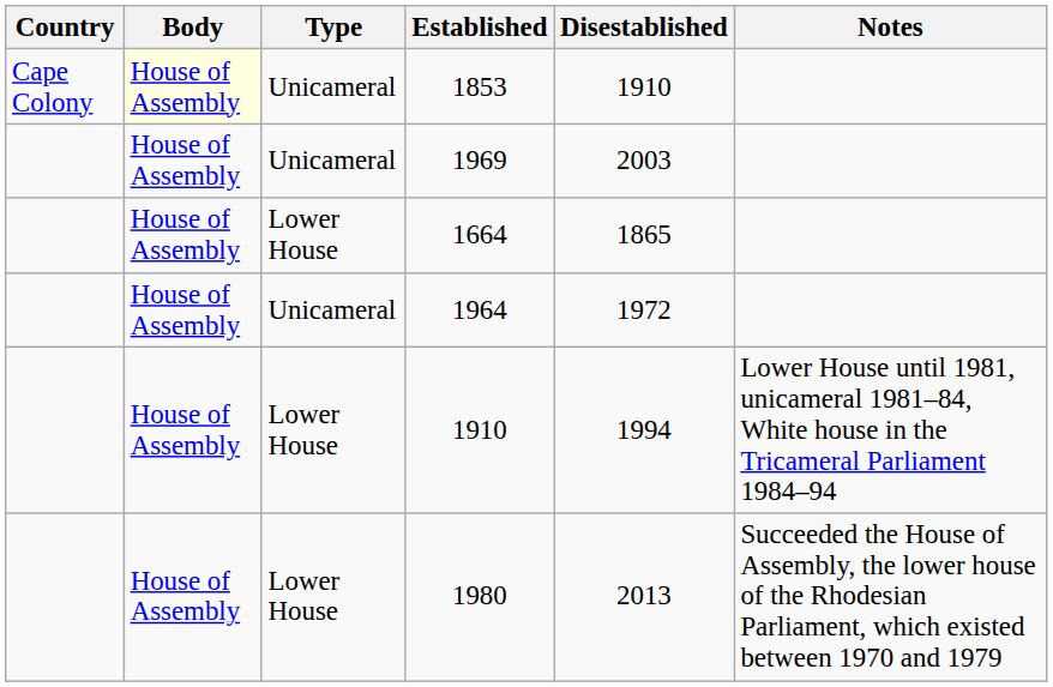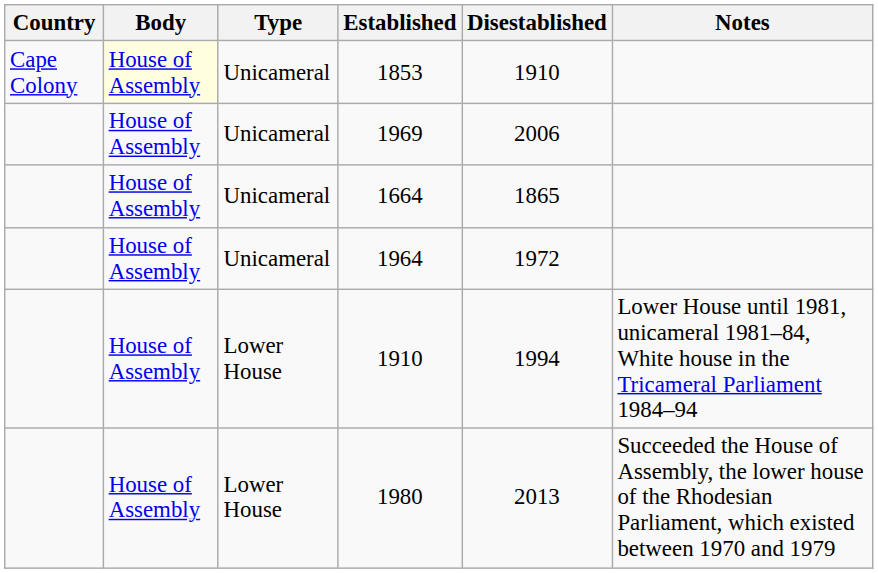1969 | Disestablished: 2003 -> 2006
1664 | Type: Lower House -> Unicameral
